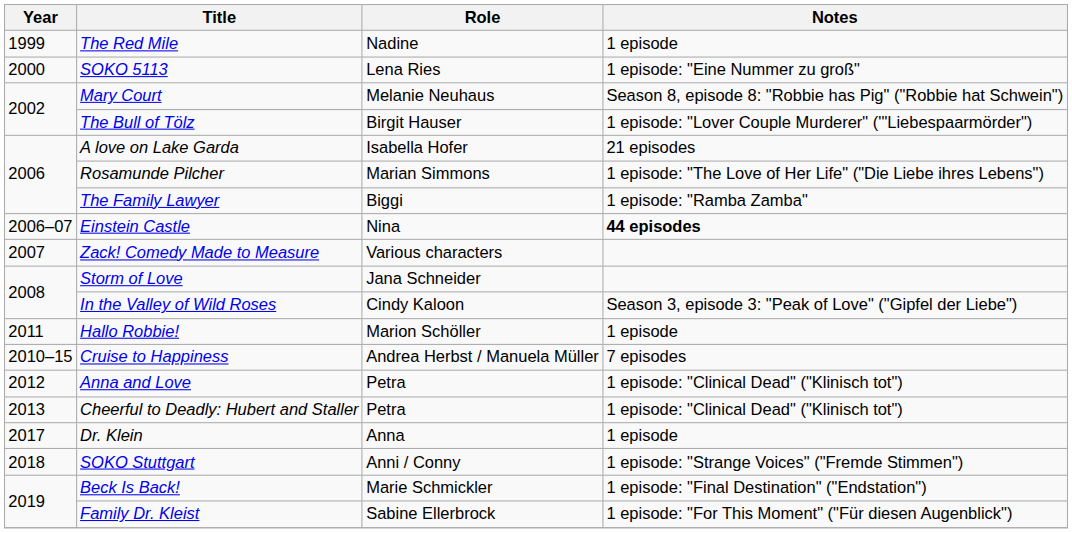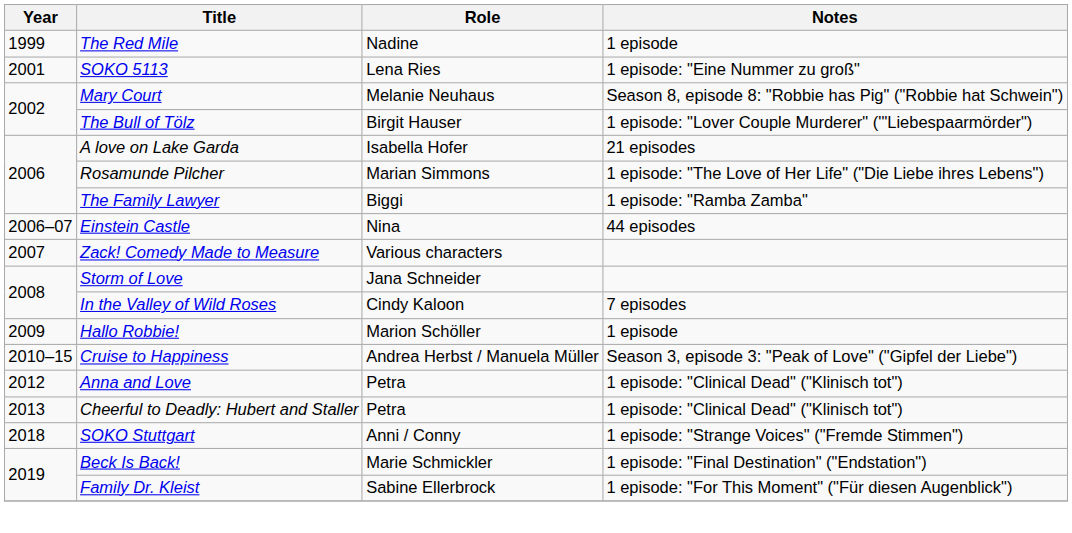SOKO 5113 | Year: 2000 -> 2001
Einstein Castle | Notes: bold -> normal
In the Valley of Wild Roses | Notes: Season 3, episode 3: "Peak of Love" ("Gipfel der Liebe") -> 7 episodes
Hallo Robbie! | Year: 2011 -> 2009
Cruise to Happiness | Notes: 7 episodes -> Season 3, episode 3: "Peak of Love" ("Gipfel der Liebe")
- row: 2017 | Dr. Klein | Anna | 1 episode
